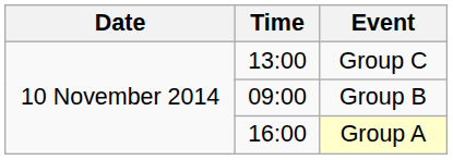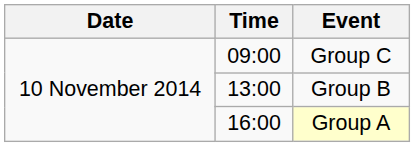Group C | Time: 13:00 -> 09:00
Group B | Time: 09:00 -> 13:00
